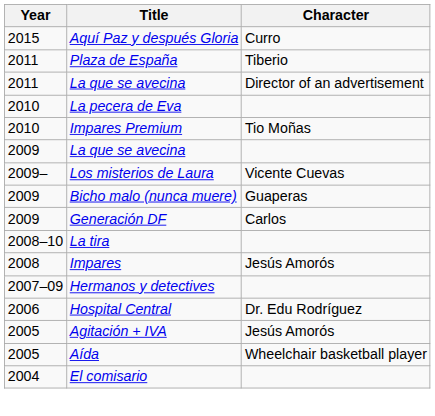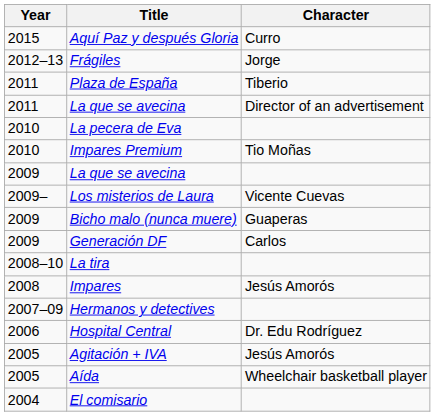+ row: 2012–13 | Frágiles | Jorge
